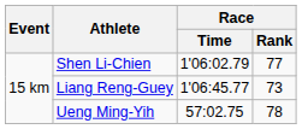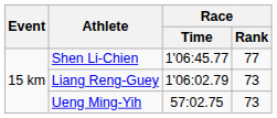Shen Li-Chien | Race / Time: 1'06:02.79 -> 1'06:45.77
Liang Reng-Guey | Race / Time: 1'06:45.77 -> 1'06:02.79
Ueng Ming-Yih | Race / Rank: 78 -> 73
